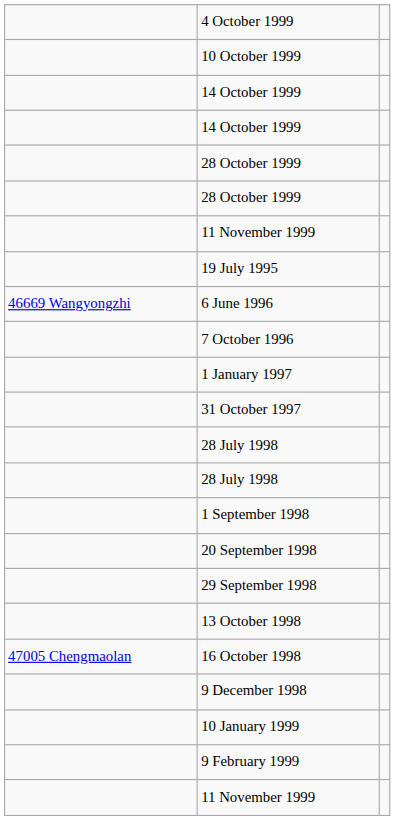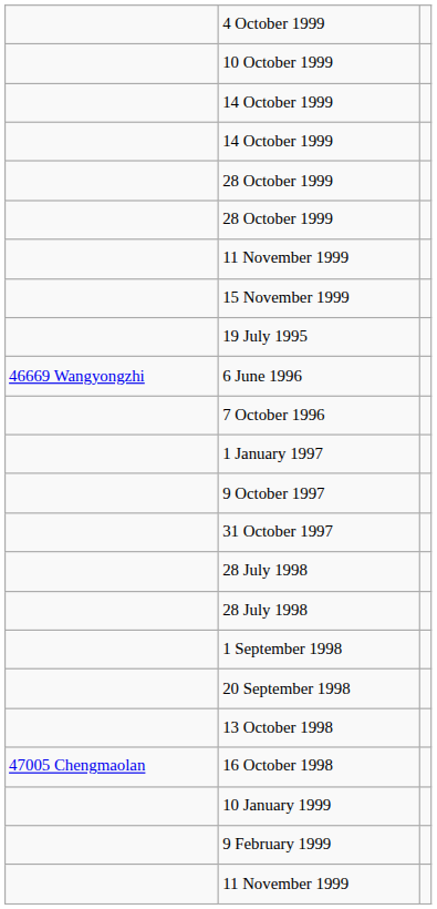+ row: 15 November 1999
+ row: 9 October 1997
- row: 29 September 1998
- row: 9 December 1998
